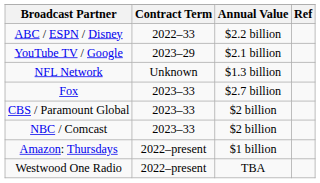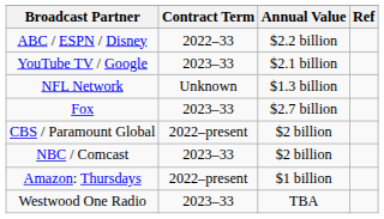YouTube TV / Google | Contract Term: 2023–29 -> 2023–33
CBS / Paramount Global | Contract Term: 2023–33 -> 2022–present
Westwood One Radio | Contract Term: 2022–present -> 2023–33
